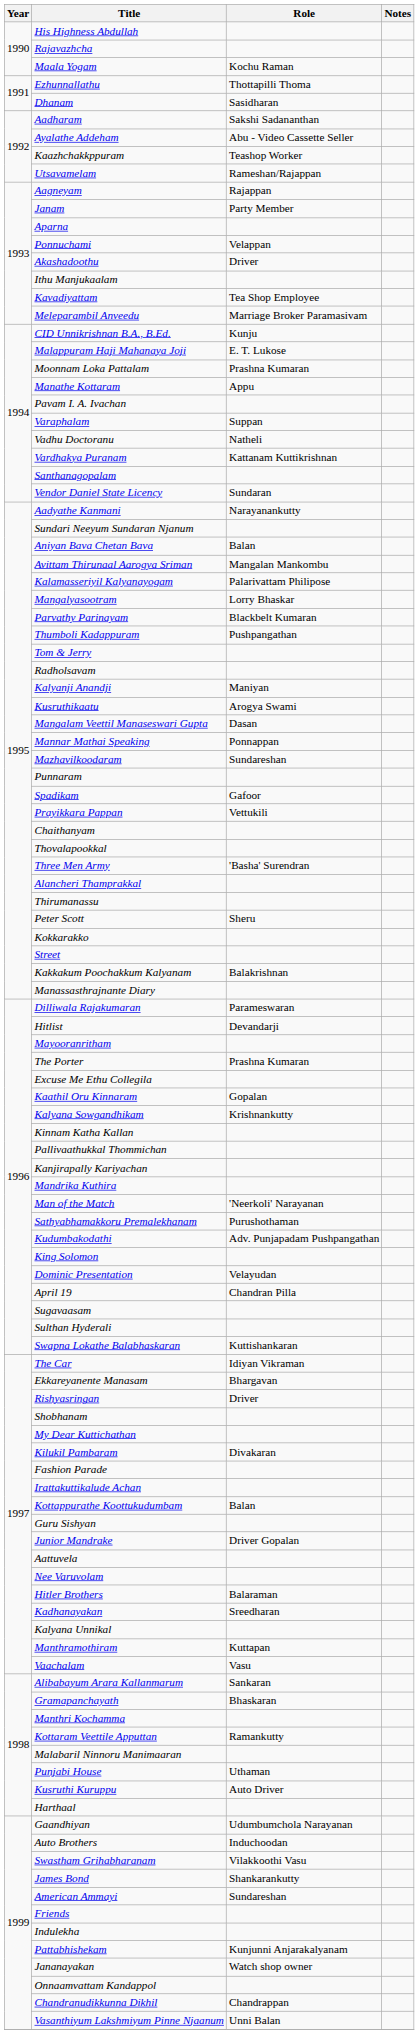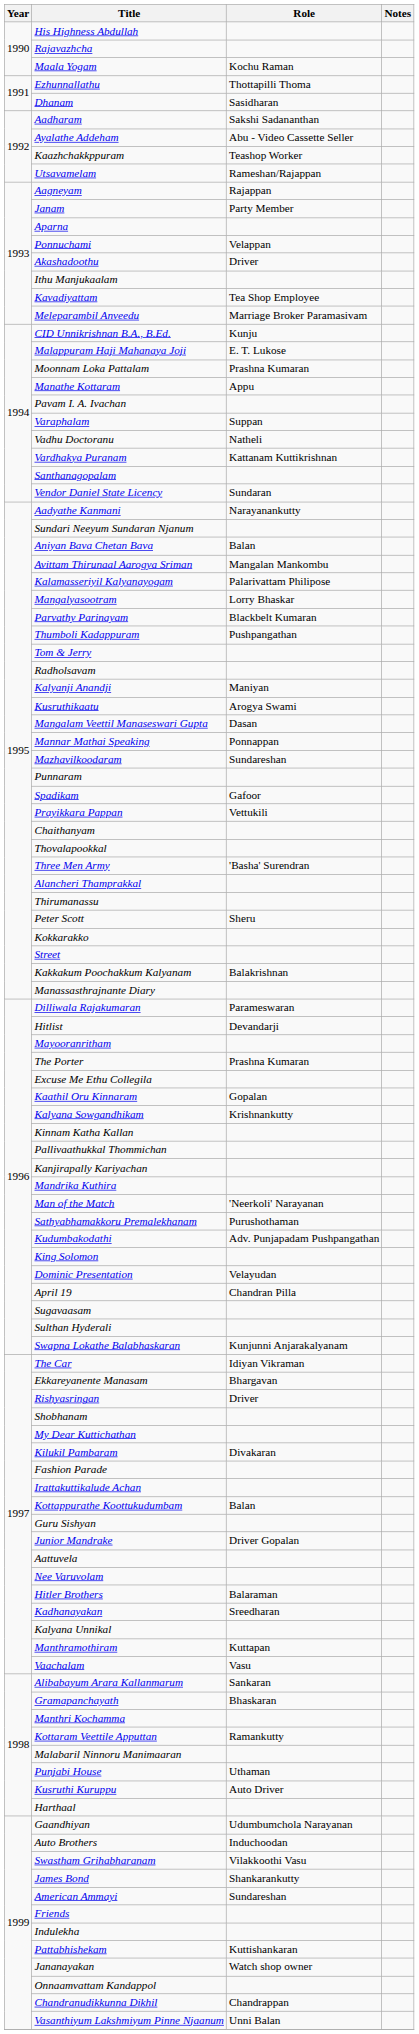Swapna Lokathe Balabhaskaran | Role: Kuttishankaran -> Kunjunni Anjarakalyanam
Pattabhishekam | Role: Kunjunni Anjarakalyanam -> Kuttishankaran
